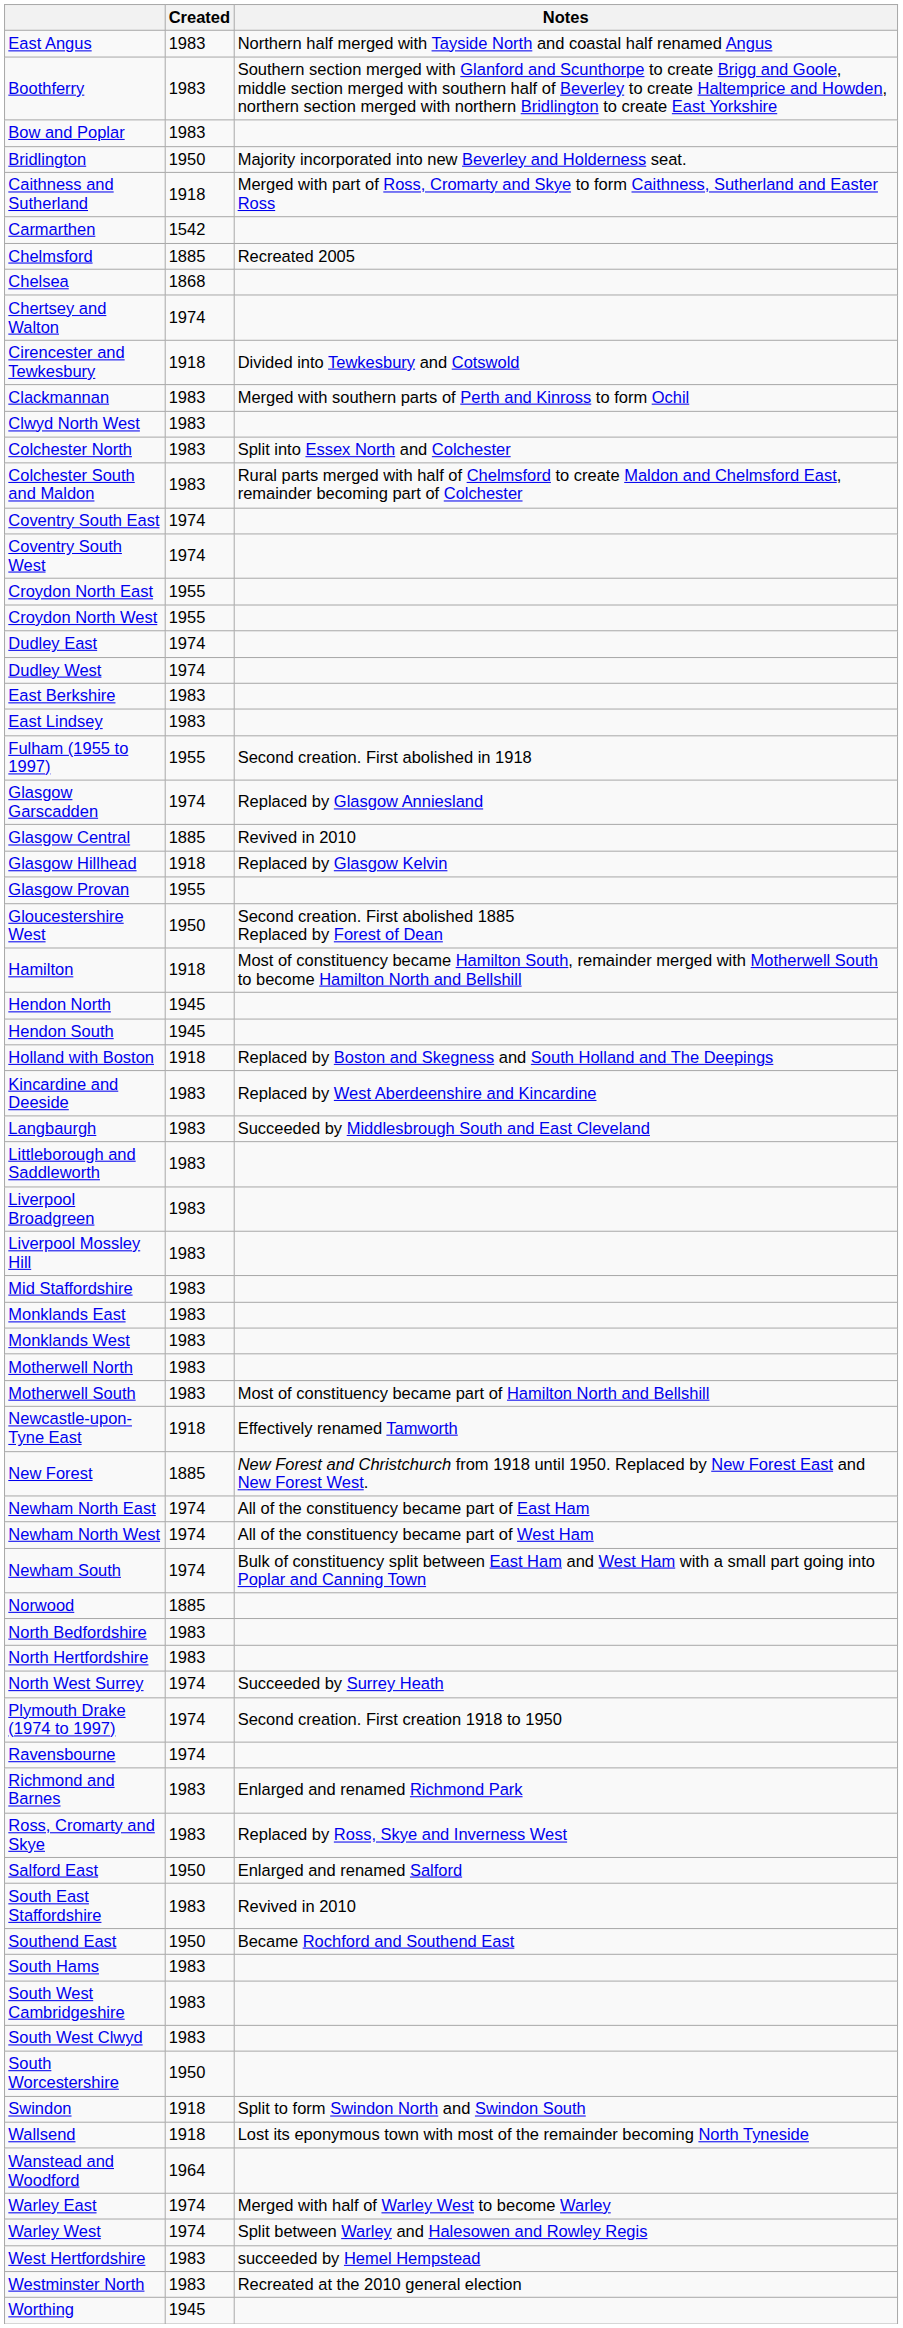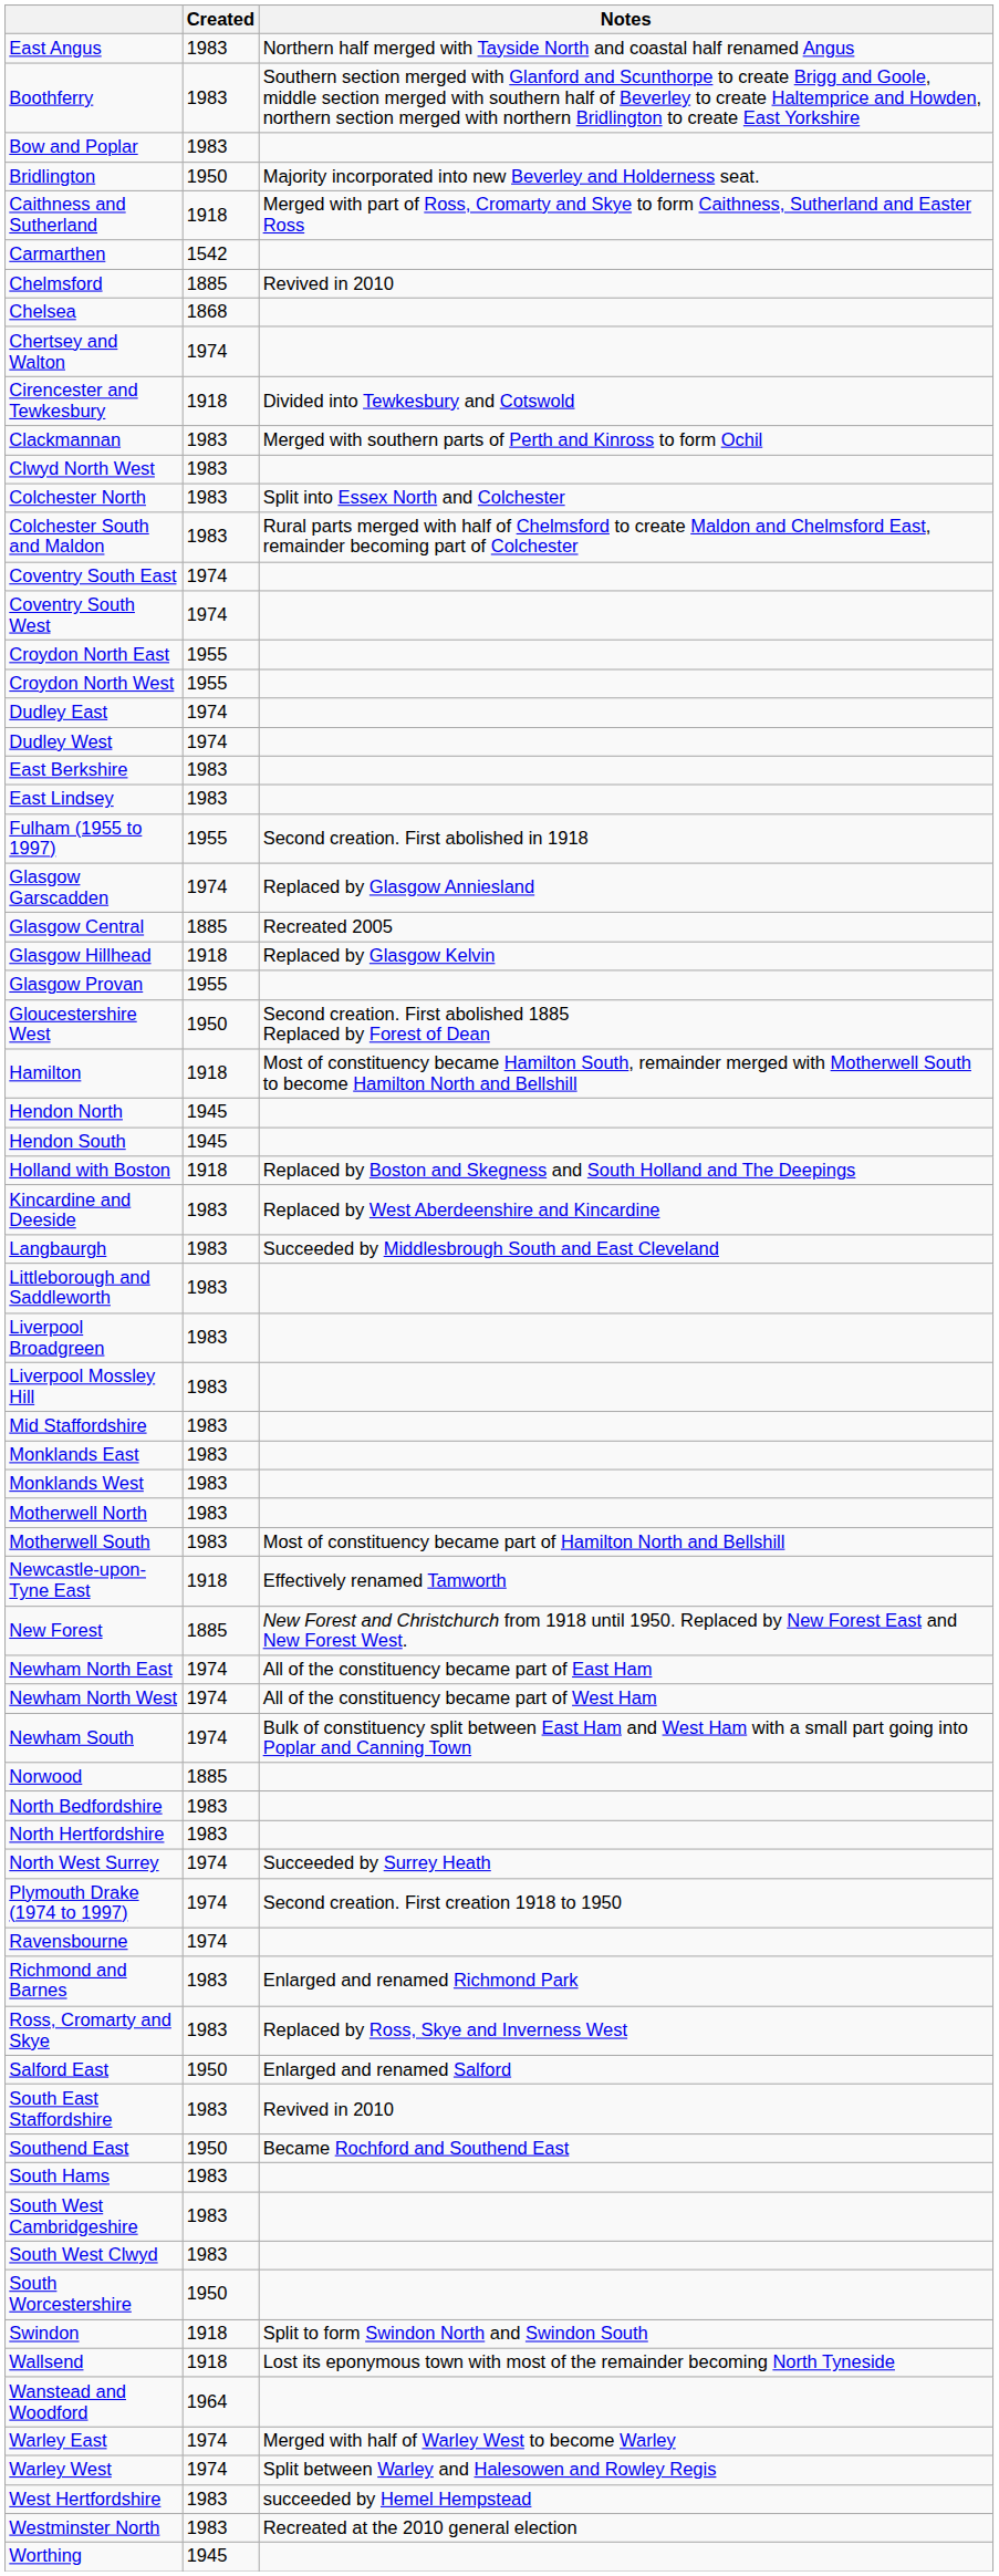Chelmsford | Notes: Recreated 2005 -> Revived in 2010
Glasgow Central | Notes: Revived in 2010 -> Recreated 2005
